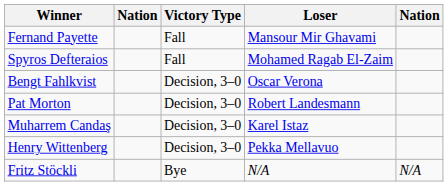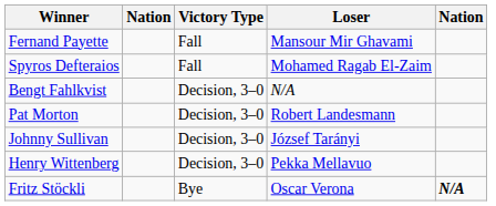Bengt Fahlkvist | Loser: Oscar Verona -> N/A
- row: Muharrem Candaş | Decision, 3–0 | Karel Istaz
+ row: Johnny Sullivan | Decision, 3–0 | József Tarányi
Fritz Stöckli | Loser: N/A -> Oscar Verona
Fritz Stöckli | column 5: normal -> bold
